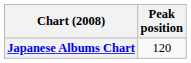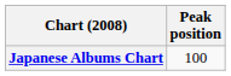Japanese Albums Chart | Peak position: 120 -> 100
